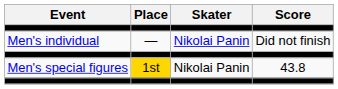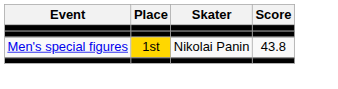- row: Men's individual | — | Nikolai Panin | Did not finish
